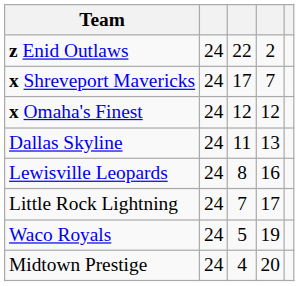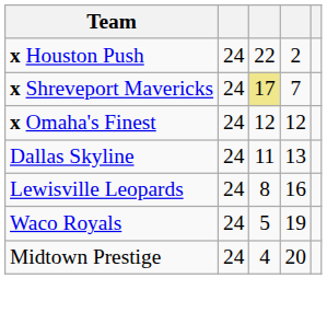- row: z Enid Outlaws | 24 | 22 | 2
+ row: x Houston Push | 24 | 22 | 2
x Shreveport Mavericks | column 3: no background -> khaki background
- row: Little Rock Lightning | 24 | 7 | 17
